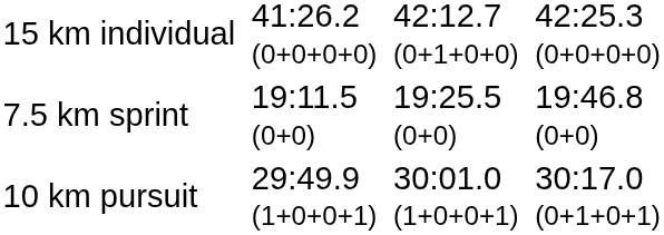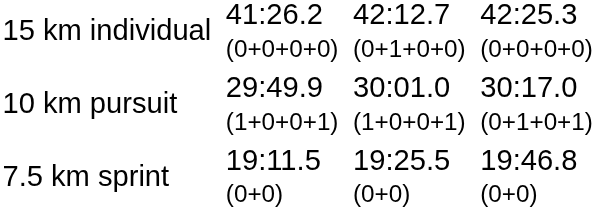rows swapped: 7.5 km sprint <-> 10 km pursuit
